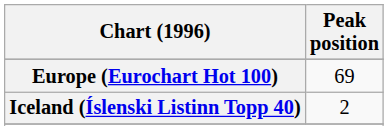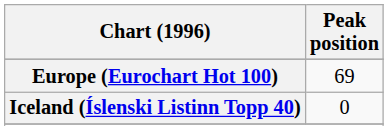Iceland (Íslenski Listinn Topp 40) | Peak position: 2 -> 0
